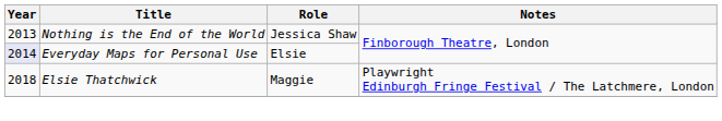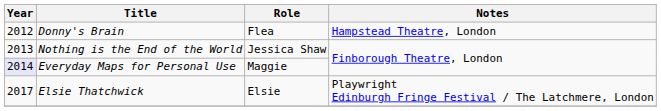+ row: 2012 | Donny's Brain | Flea | Hampstead Theatre, London
Everyday Maps for Personal Use | Role: Elsie -> Maggie
Elsie Thatchwick | Year: 2018 -> 2017
Elsie Thatchwick | Role: Maggie -> Elsie
